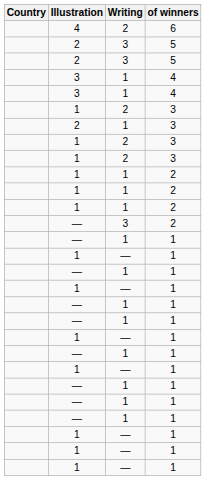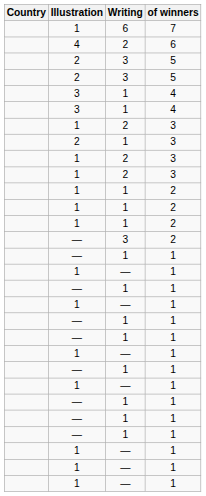+ row: 1 | 6 | 7
